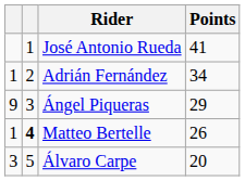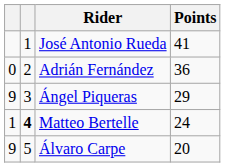Adrián Fernández | column 1: 1 -> 0
Adrián Fernández | Points: 34 -> 36
Matteo Bertelle | Points: 26 -> 24
Álvaro Carpe | column 1: 3 -> 9
